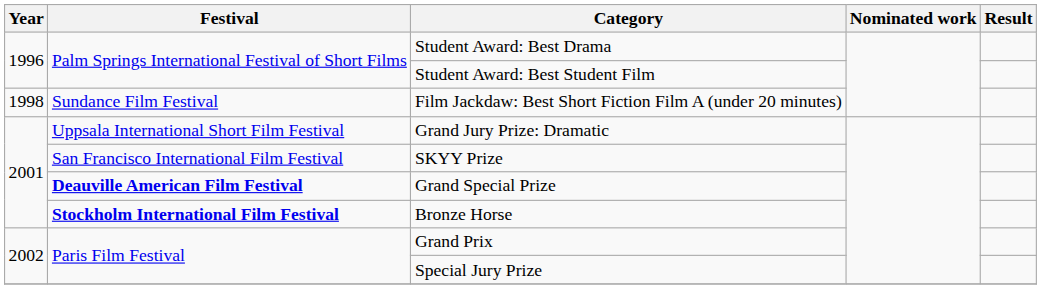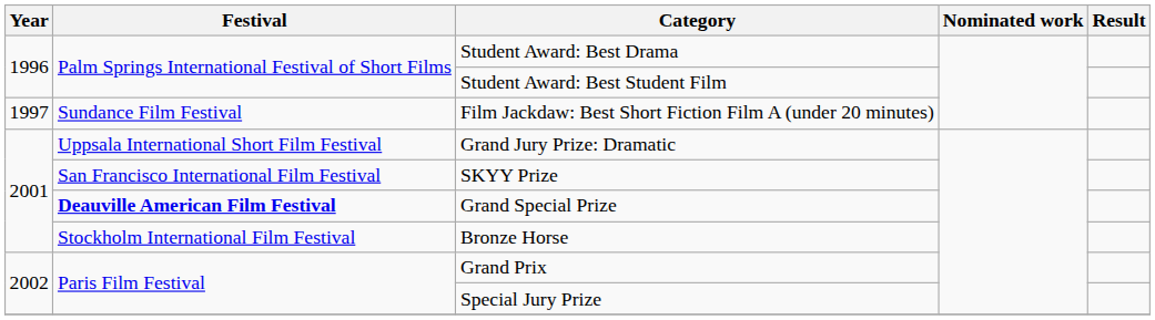Film Jackdaw: Best Short Fiction Film A (under 20 minutes) | Year: 1998 -> 1997
Bronze Horse | Festival: bold -> normal
